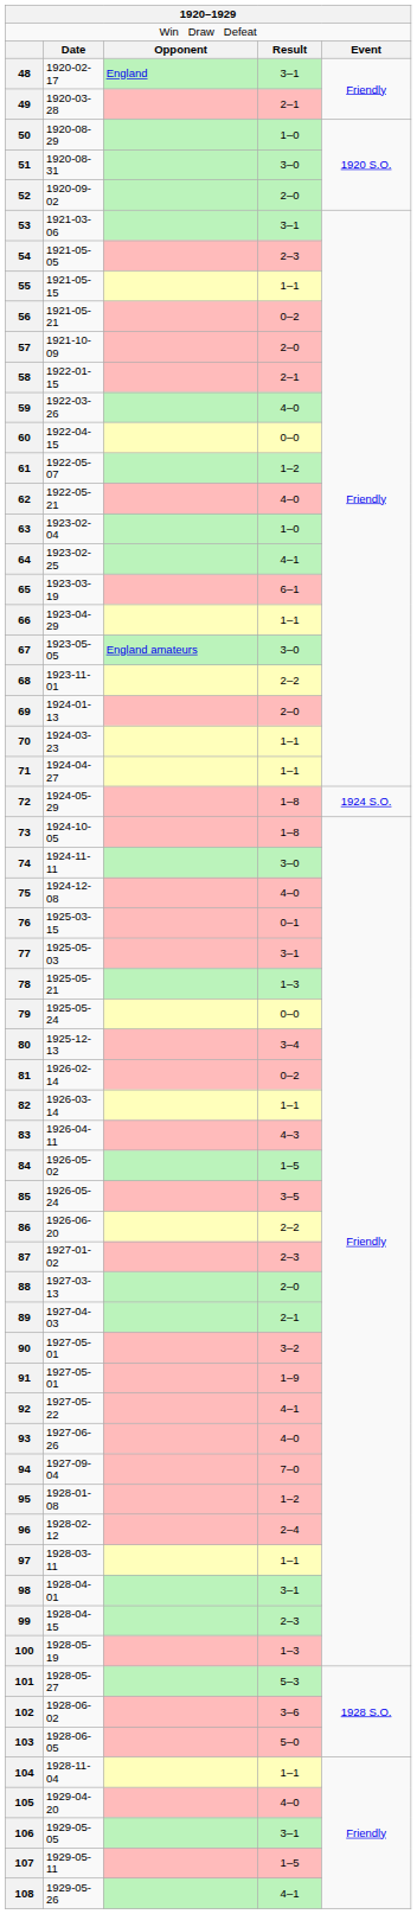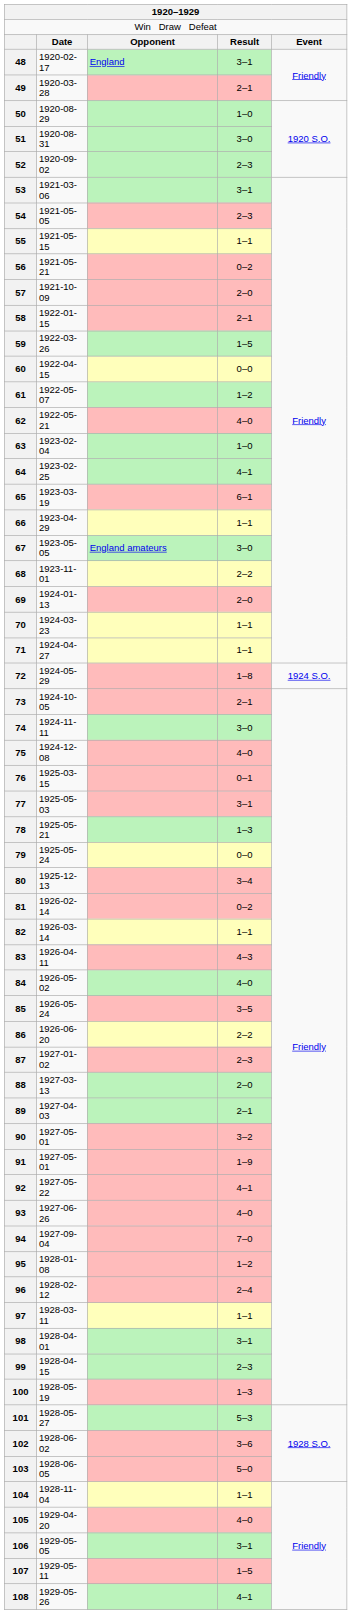52 | column 4: 2–0 -> 2–3
59 | column 4: 4–0 -> 1–5
73 | column 4: 1–8 -> 2–1
84 | column 4: 1–5 -> 4–0
